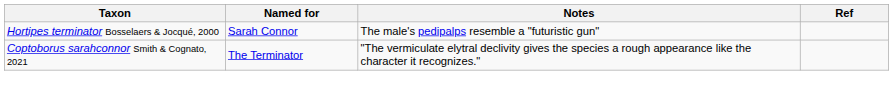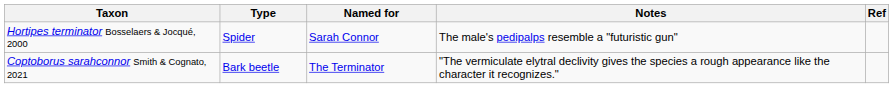+ column: Type | Spider | Bark beetle
